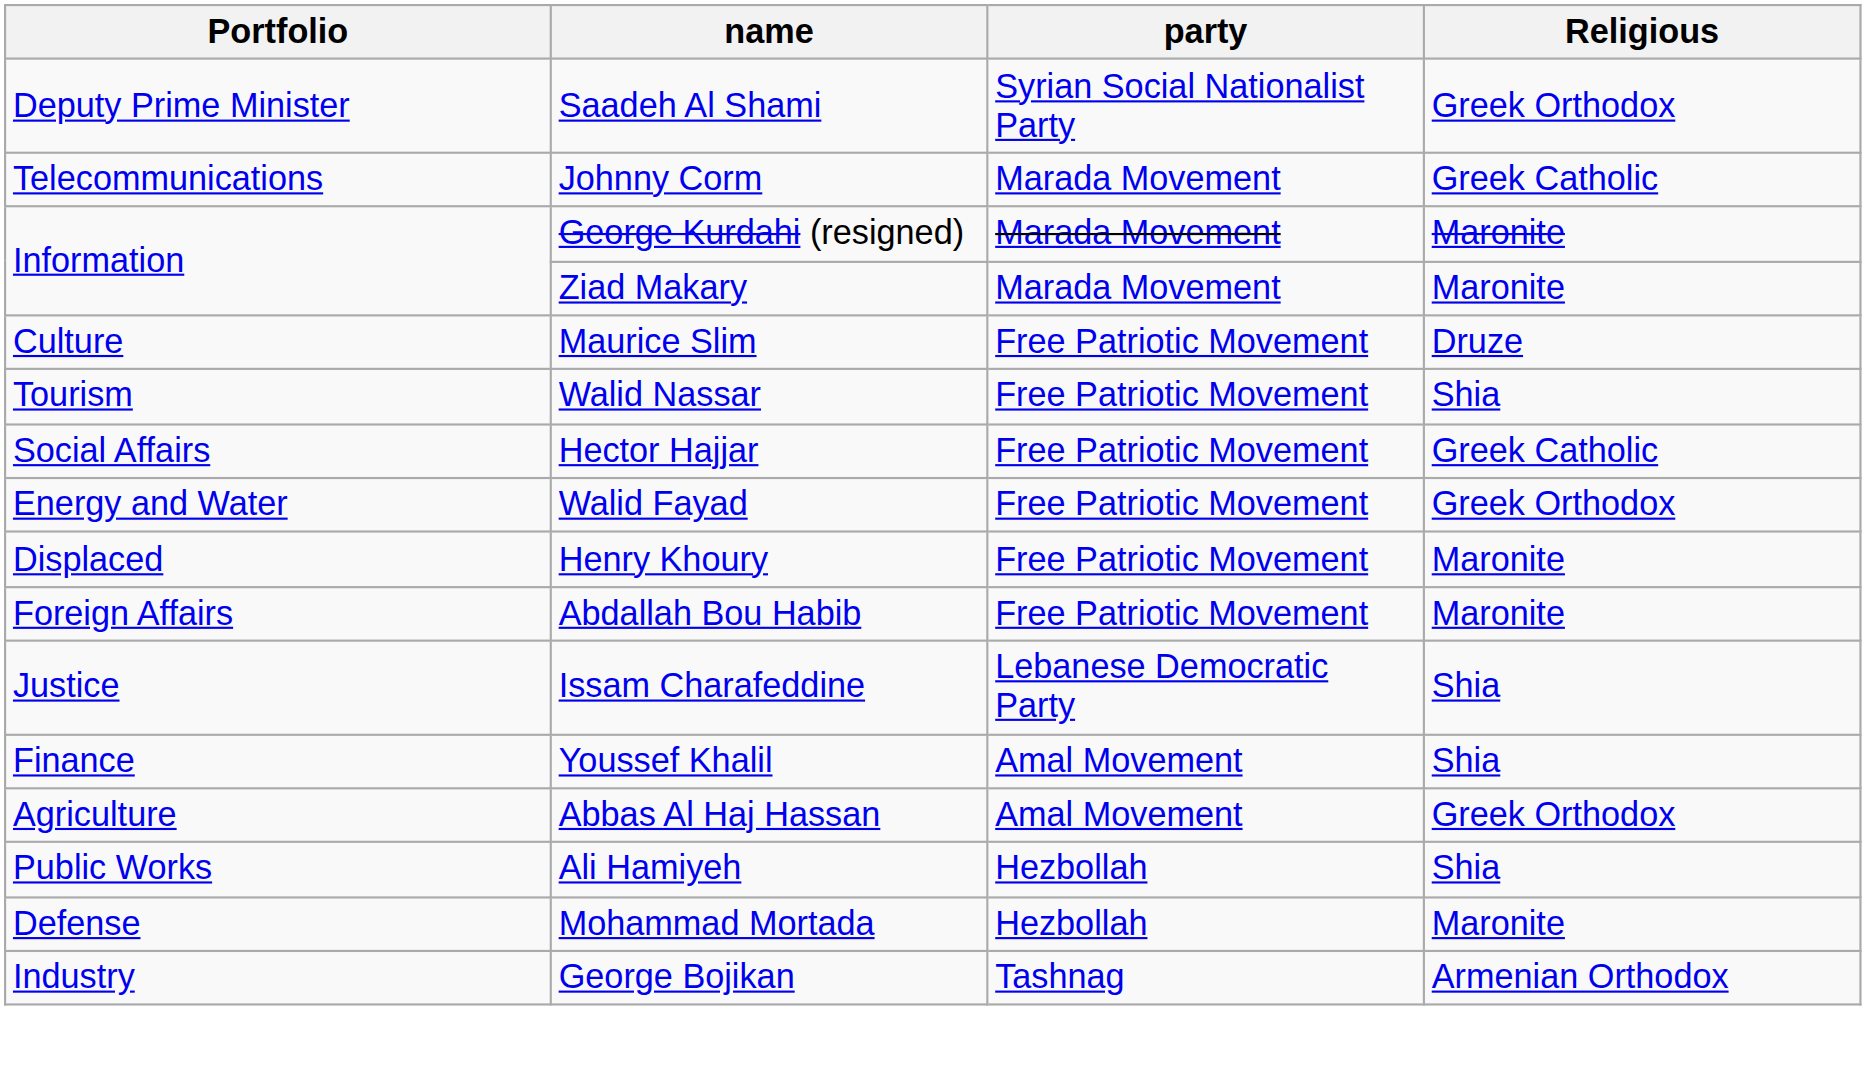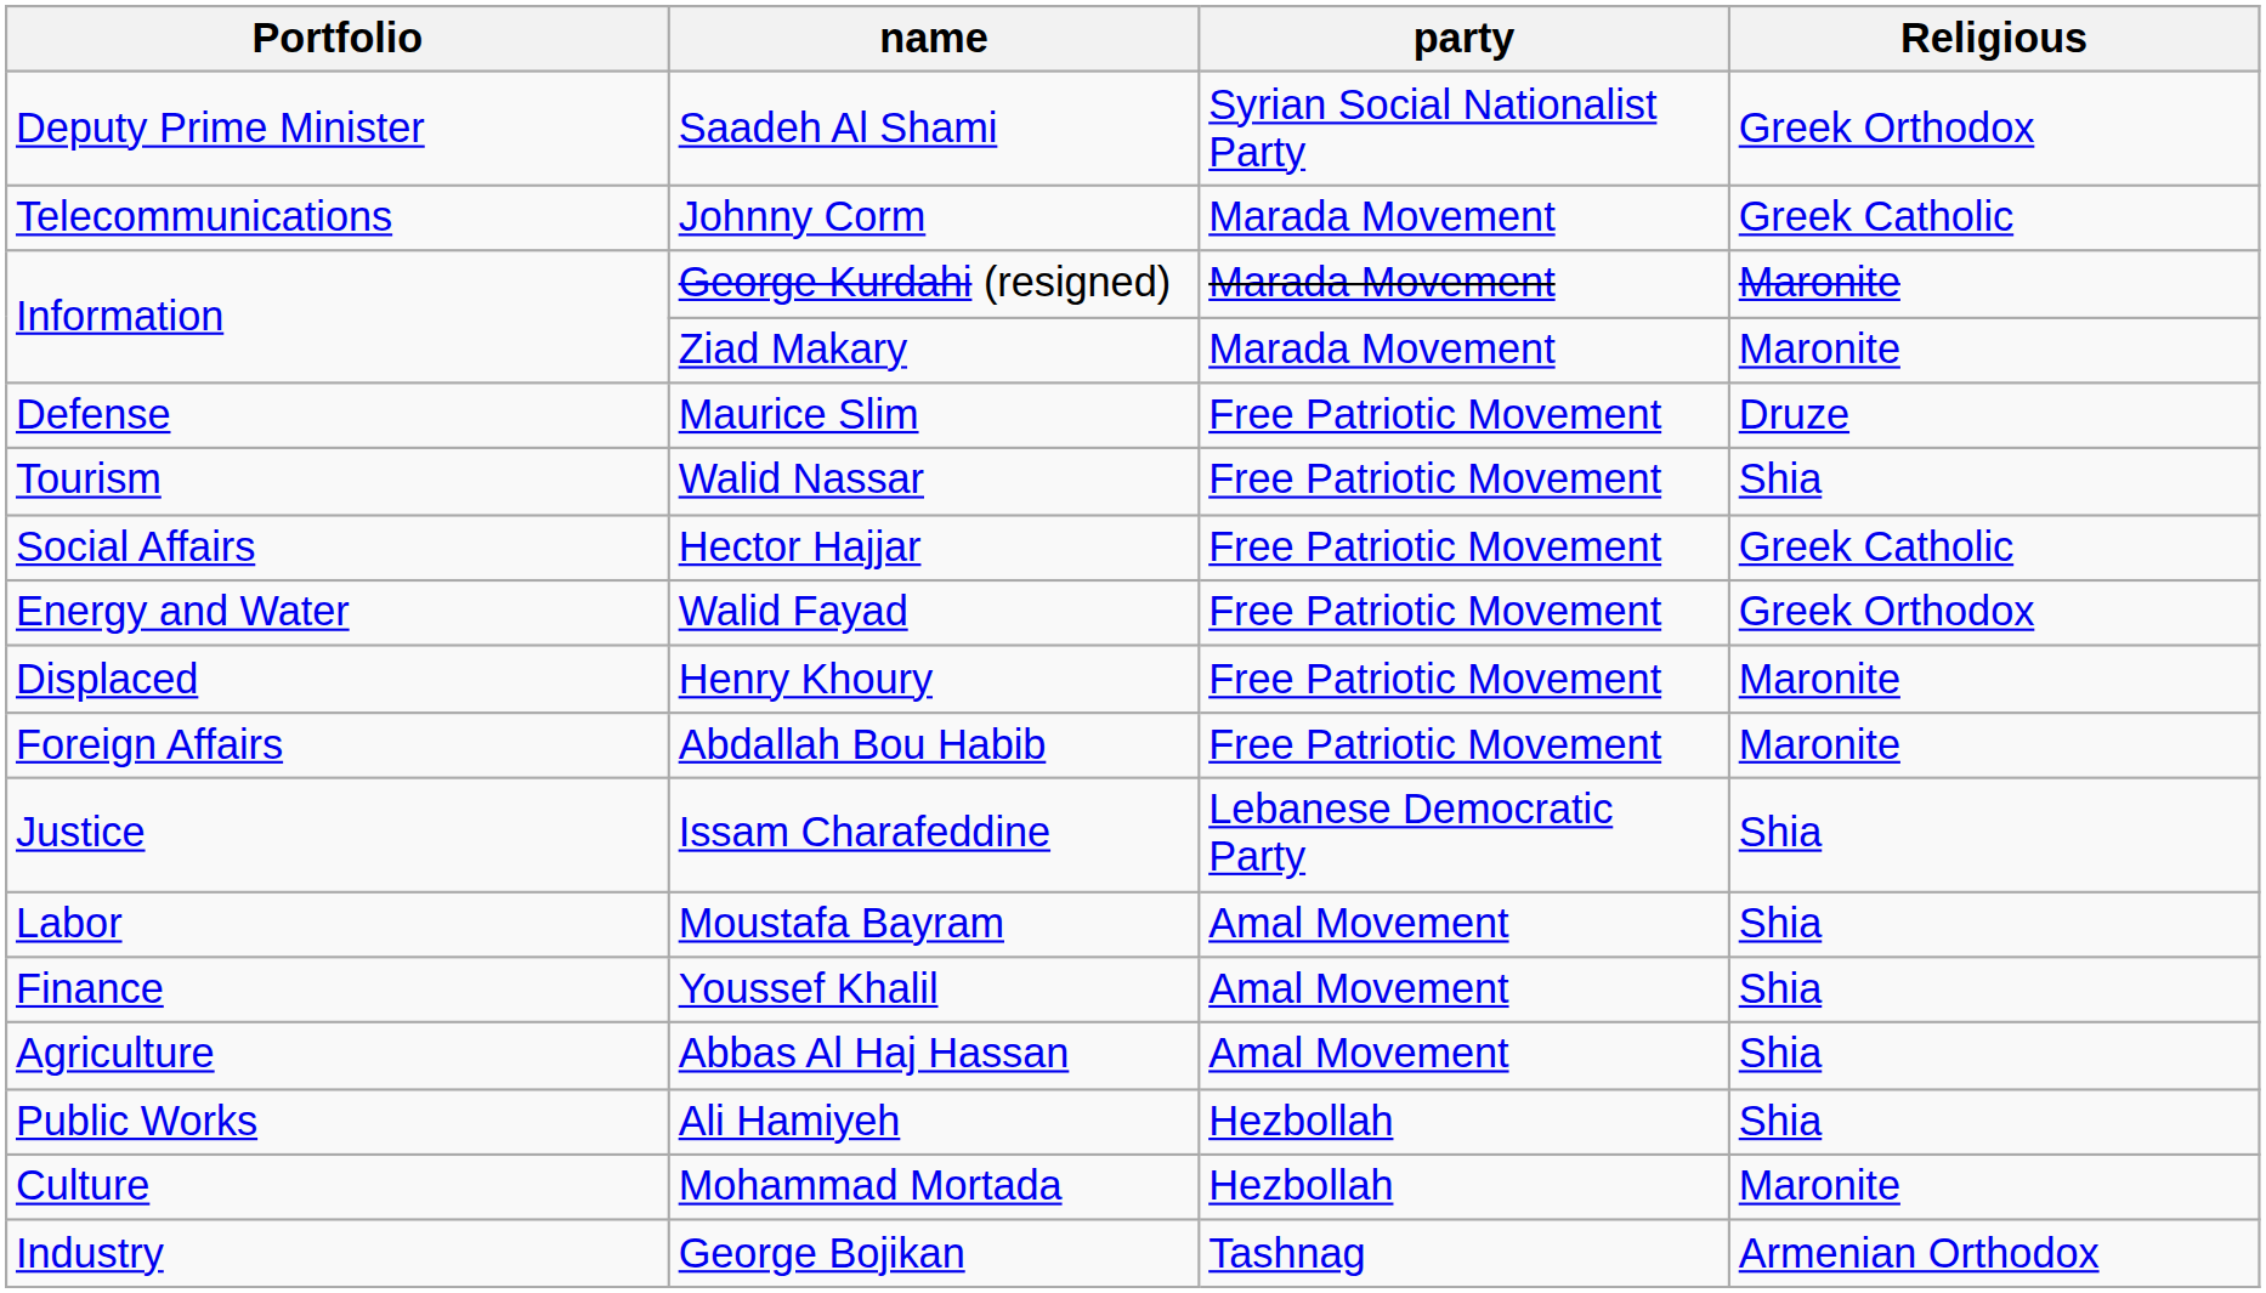Maurice Slim | Portfolio: Culture -> Defense
+ row: Labor | Moustafa Bayram | Amal Movement | Shia
Abbas Al Haj Hassan | Religious: Greek Orthodox -> Shia
Mohammad Mortada | Portfolio: Defense -> Culture
